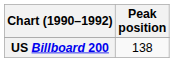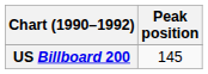US Billboard 200 | Peak position: 138 -> 145
